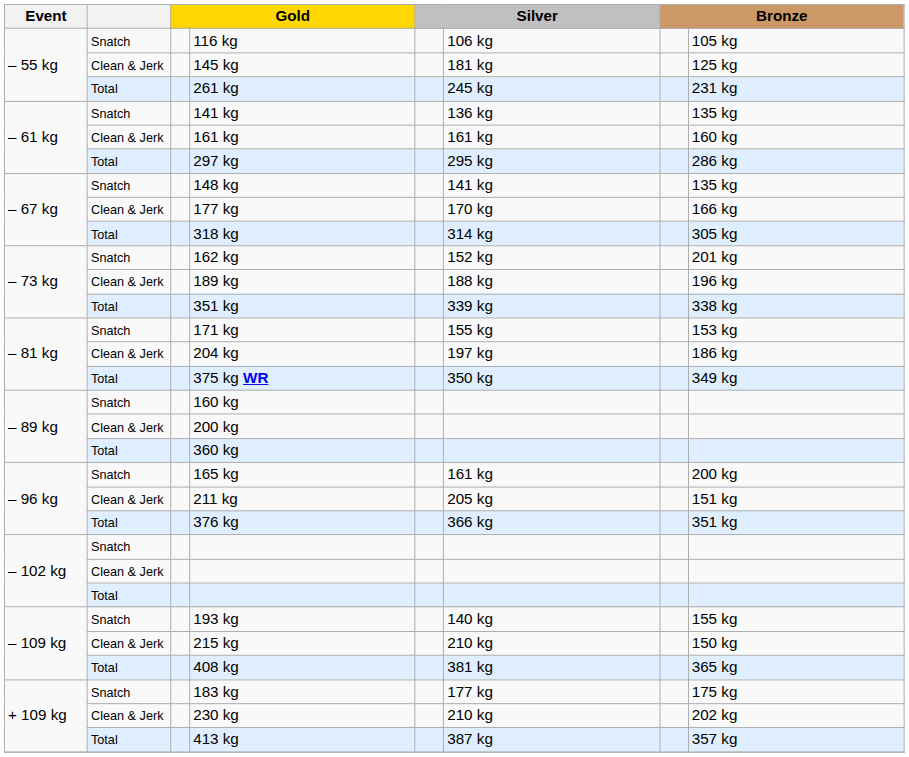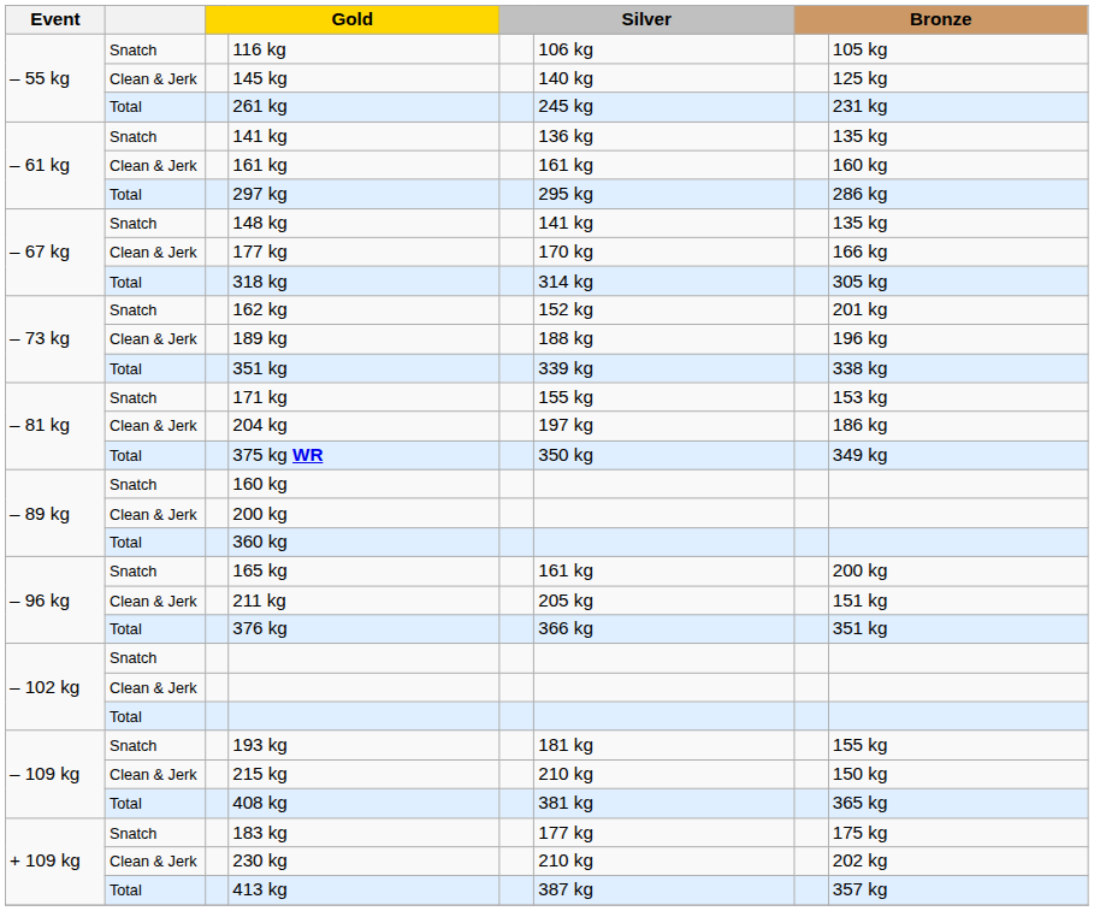145 kg | column 6: 181 kg -> 140 kg
193 kg | column 6: 140 kg -> 181 kg
